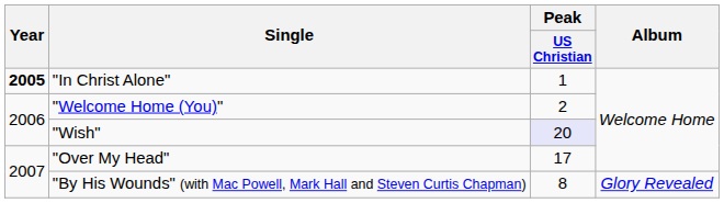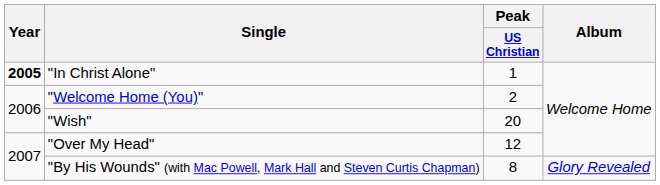"Wish" | Peak / US Christian: lavender background -> no background
"Over My Head" | Peak / US Christian: 17 -> 12
